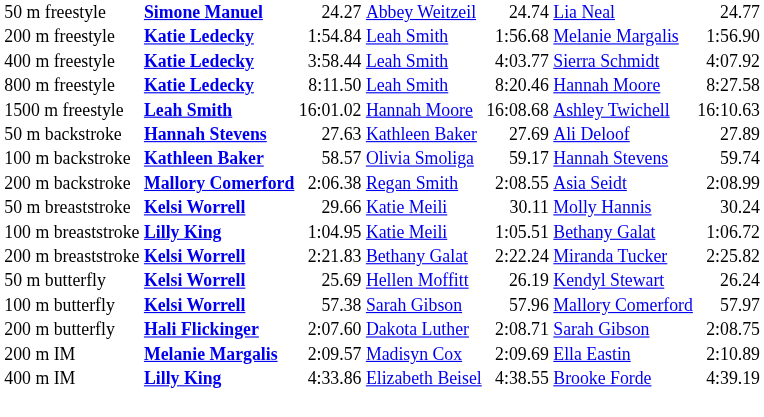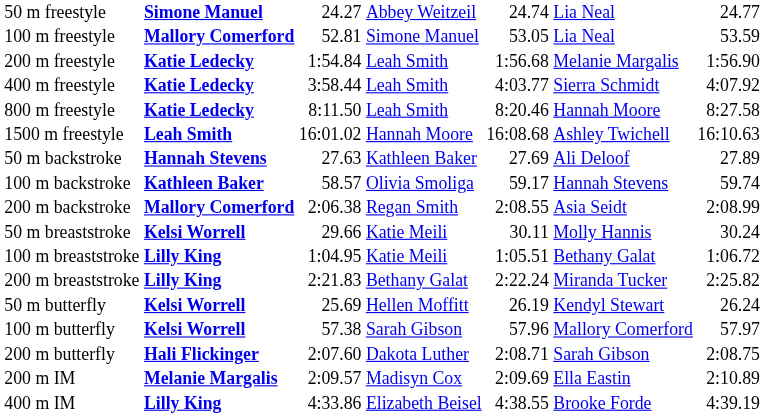+ row: 100 m freestyle | Mallory Comerford | 52.81 | Simone Manuel | 53.05 | Lia Neal | 53.59
200 m breaststroke | column 2: Kelsi Worrell -> Lilly King
